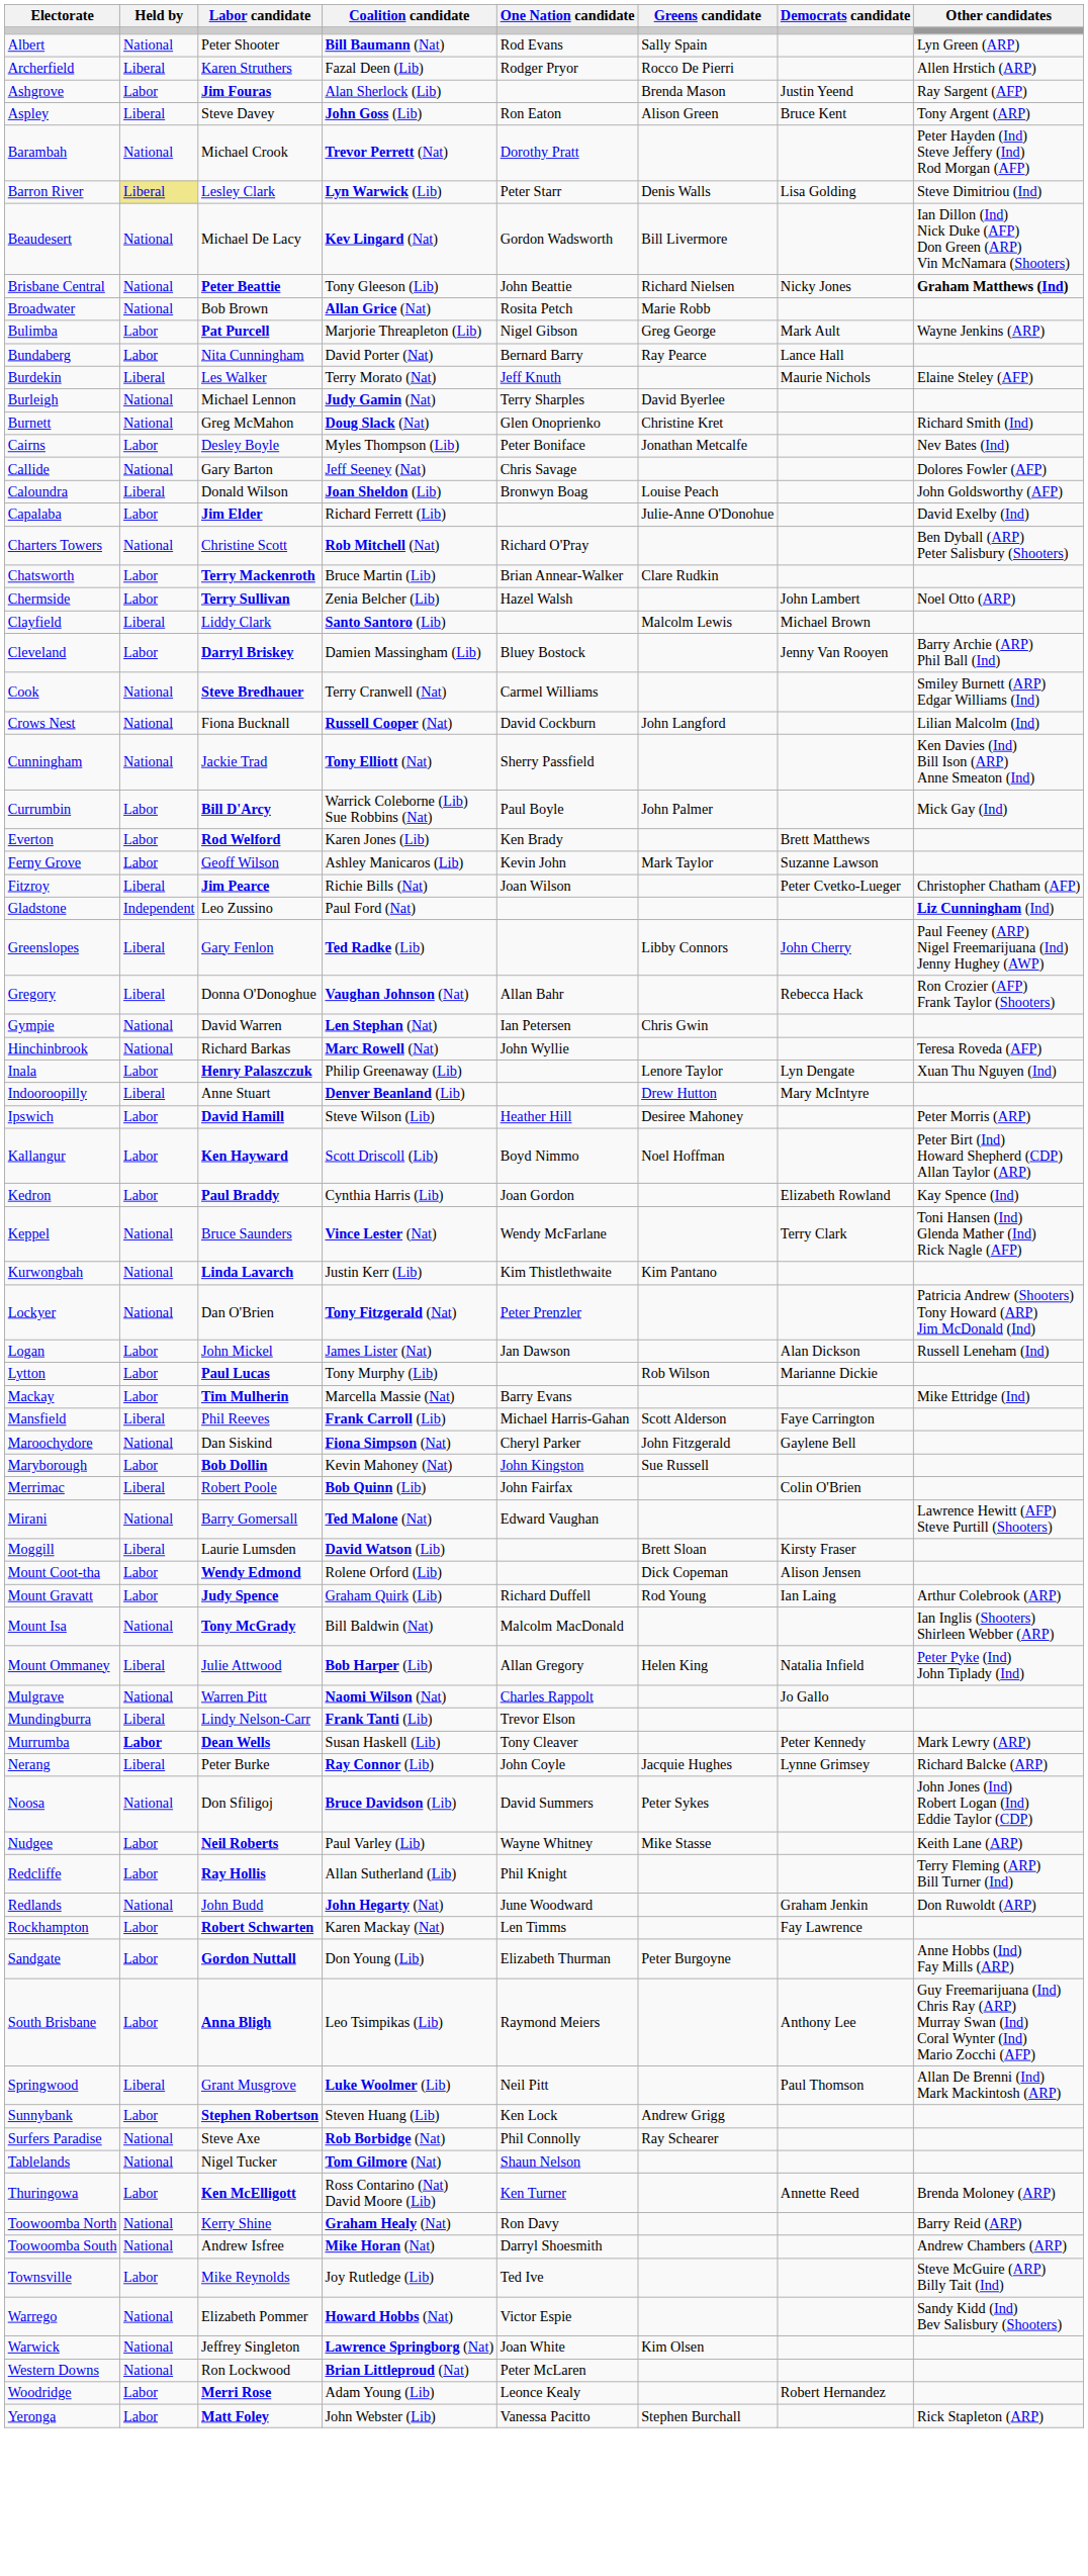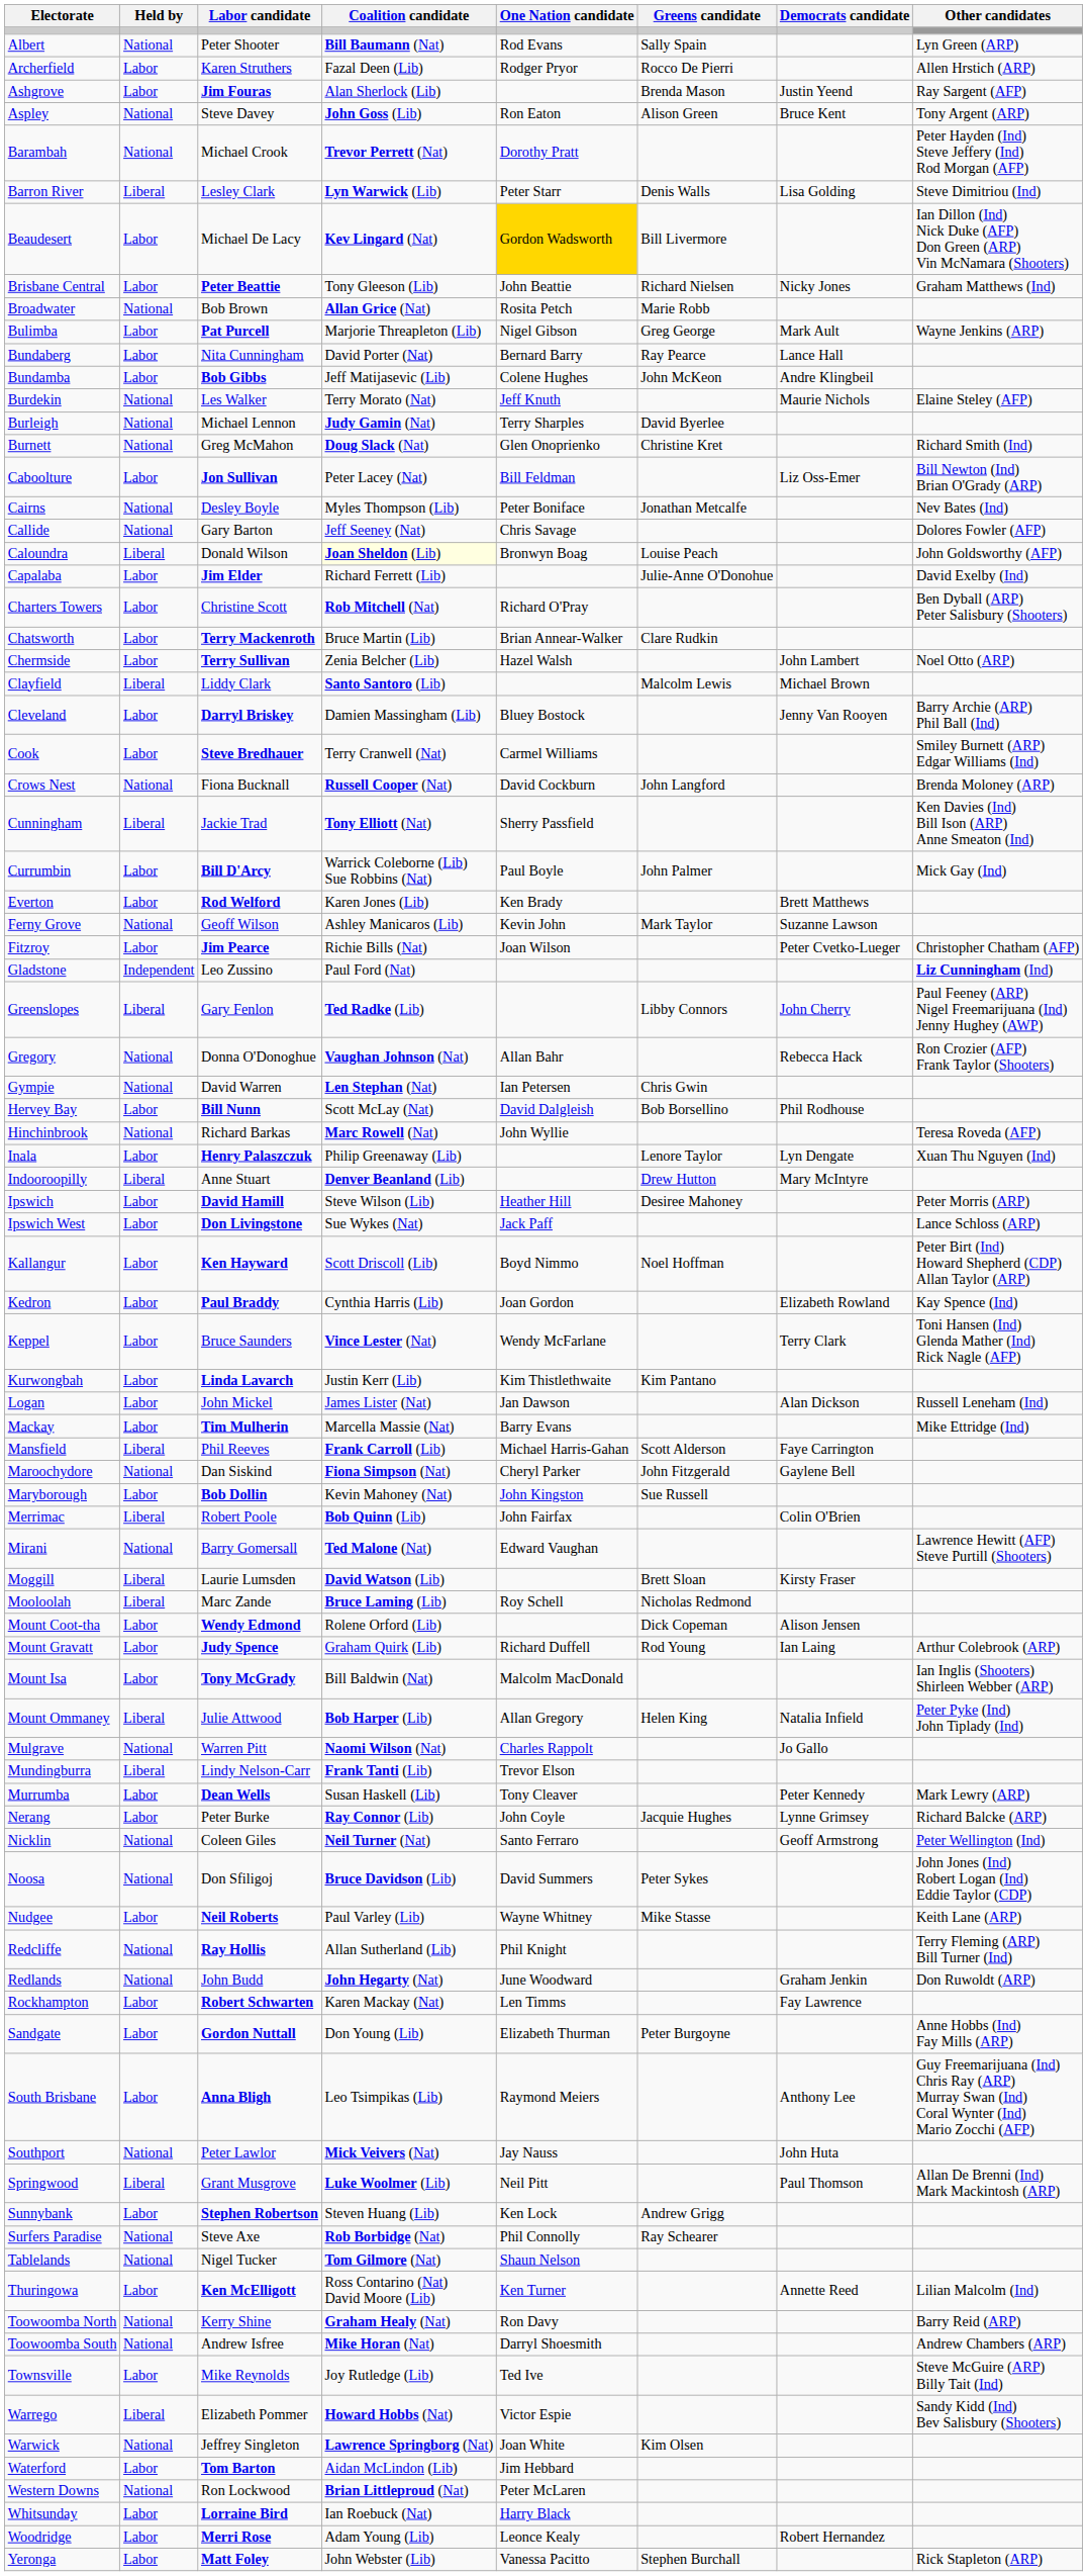Archerfield | Held by: Liberal -> Labor
Aspley | Held by: Liberal -> National
Barron River | Held by: khaki background -> no background
Beaudesert | Held by: National -> Labor
Beaudesert | One Nation candidate: no background -> gold background
Brisbane Central | Held by: National -> Labor
Brisbane Central | Other candidates: bold -> normal
+ row: Bundamba | Labor | Bob Gibbs | Jeff Matijasevic (Lib) | Colene Hughes | John McKeon | Andre Klingbeil
Burdekin | Held by: Liberal -> National
+ row: Caboolture | Labor | Jon Sullivan | Peter Lacey (Nat) | Bill Feldman | Liz Oss-Emer | Bill Newton (Ind) Brian O'Grady (ARP)
Cairns | Held by: Labor -> National
Caloundra | Coalition candidate: no background -> lightyellow background
Charters Towers | Held by: National -> Labor
Cook | Held by: National -> Labor
Crows Nest | Other candidates: Lilian Malcolm (Ind) -> Brenda Moloney (ARP)
Cunningham | Held by: National -> Liberal
Ferny Grove | Held by: Labor -> National
Fitzroy | Held by: Liberal -> Labor
Gregory | Held by: Liberal -> National
+ row: Hervey Bay | Labor | Bill Nunn | Scott McLay (Nat) | David Dalgleish | Bob Borsellino | Phil Rodhouse
+ row: Ipswich West | Labor | Don Livingstone | Sue Wykes (Nat) | Jack Paff | Lance Schloss (ARP)
Keppel | Held by: National -> Labor
Kurwongbah | Held by: National -> Labor
- row: Lockyer | National | Dan O'Brien | Tony Fitzgerald (Nat) | Peter Prenzler | Patricia Andrew (Shooters) Tony Howard (ARP) Jim McDonald (Ind)
- row: Lytton | Labor | Paul Lucas | Tony Murphy (Lib) | Rob Wilson | Marianne Dickie
+ row: Mooloolah | Liberal | Marc Zande | Bruce Laming (Lib) | Roy Schell | Nicholas Redmond
Mount Isa | Held by: National -> Labor
Murrumba | Held by: bold -> normal
Nerang | Held by: Liberal -> Labor
+ row: Nicklin | National | Coleen Giles | Neil Turner (Nat) | Santo Ferraro | Geoff Armstrong | Peter Wellington (Ind)
Redcliffe | Held by: Labor -> National
+ row: Southport | National | Peter Lawlor | Mick Veivers (Nat) | Jay Nauss | John Huta
Thuringowa | Other candidates: Brenda Moloney (ARP) -> Lilian Malcolm (Ind)
Warrego | Held by: National -> Liberal
+ row: Waterford | Labor | Tom Barton | Aidan McLindon (Lib) | Jim Hebbard
+ row: Whitsunday | Labor | Lorraine Bird | Ian Roebuck (Nat) | Harry Black
